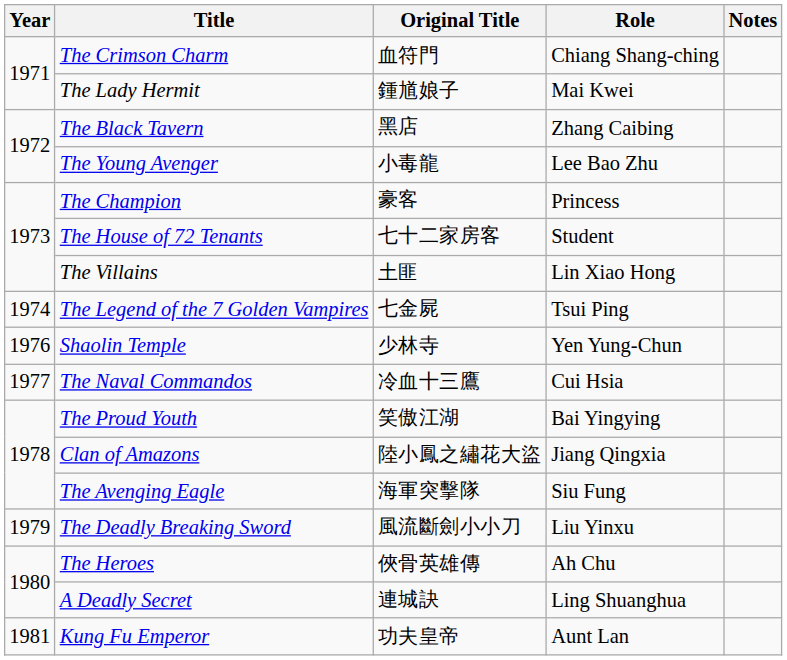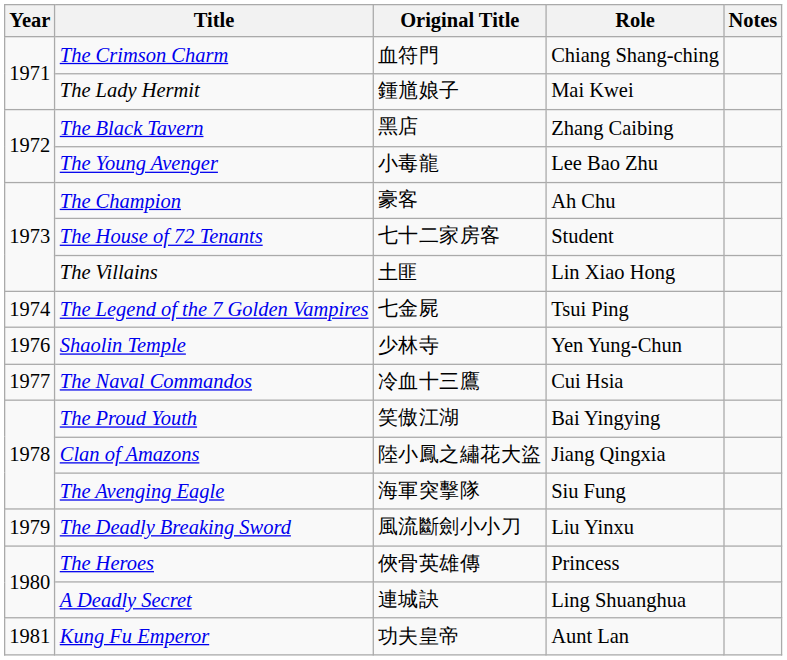The Champion | Role: Princess -> Ah Chu
The Heroes | Role: Ah Chu -> Princess
